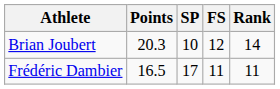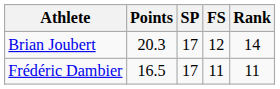Brian Joubert | SP: 10 -> 17
